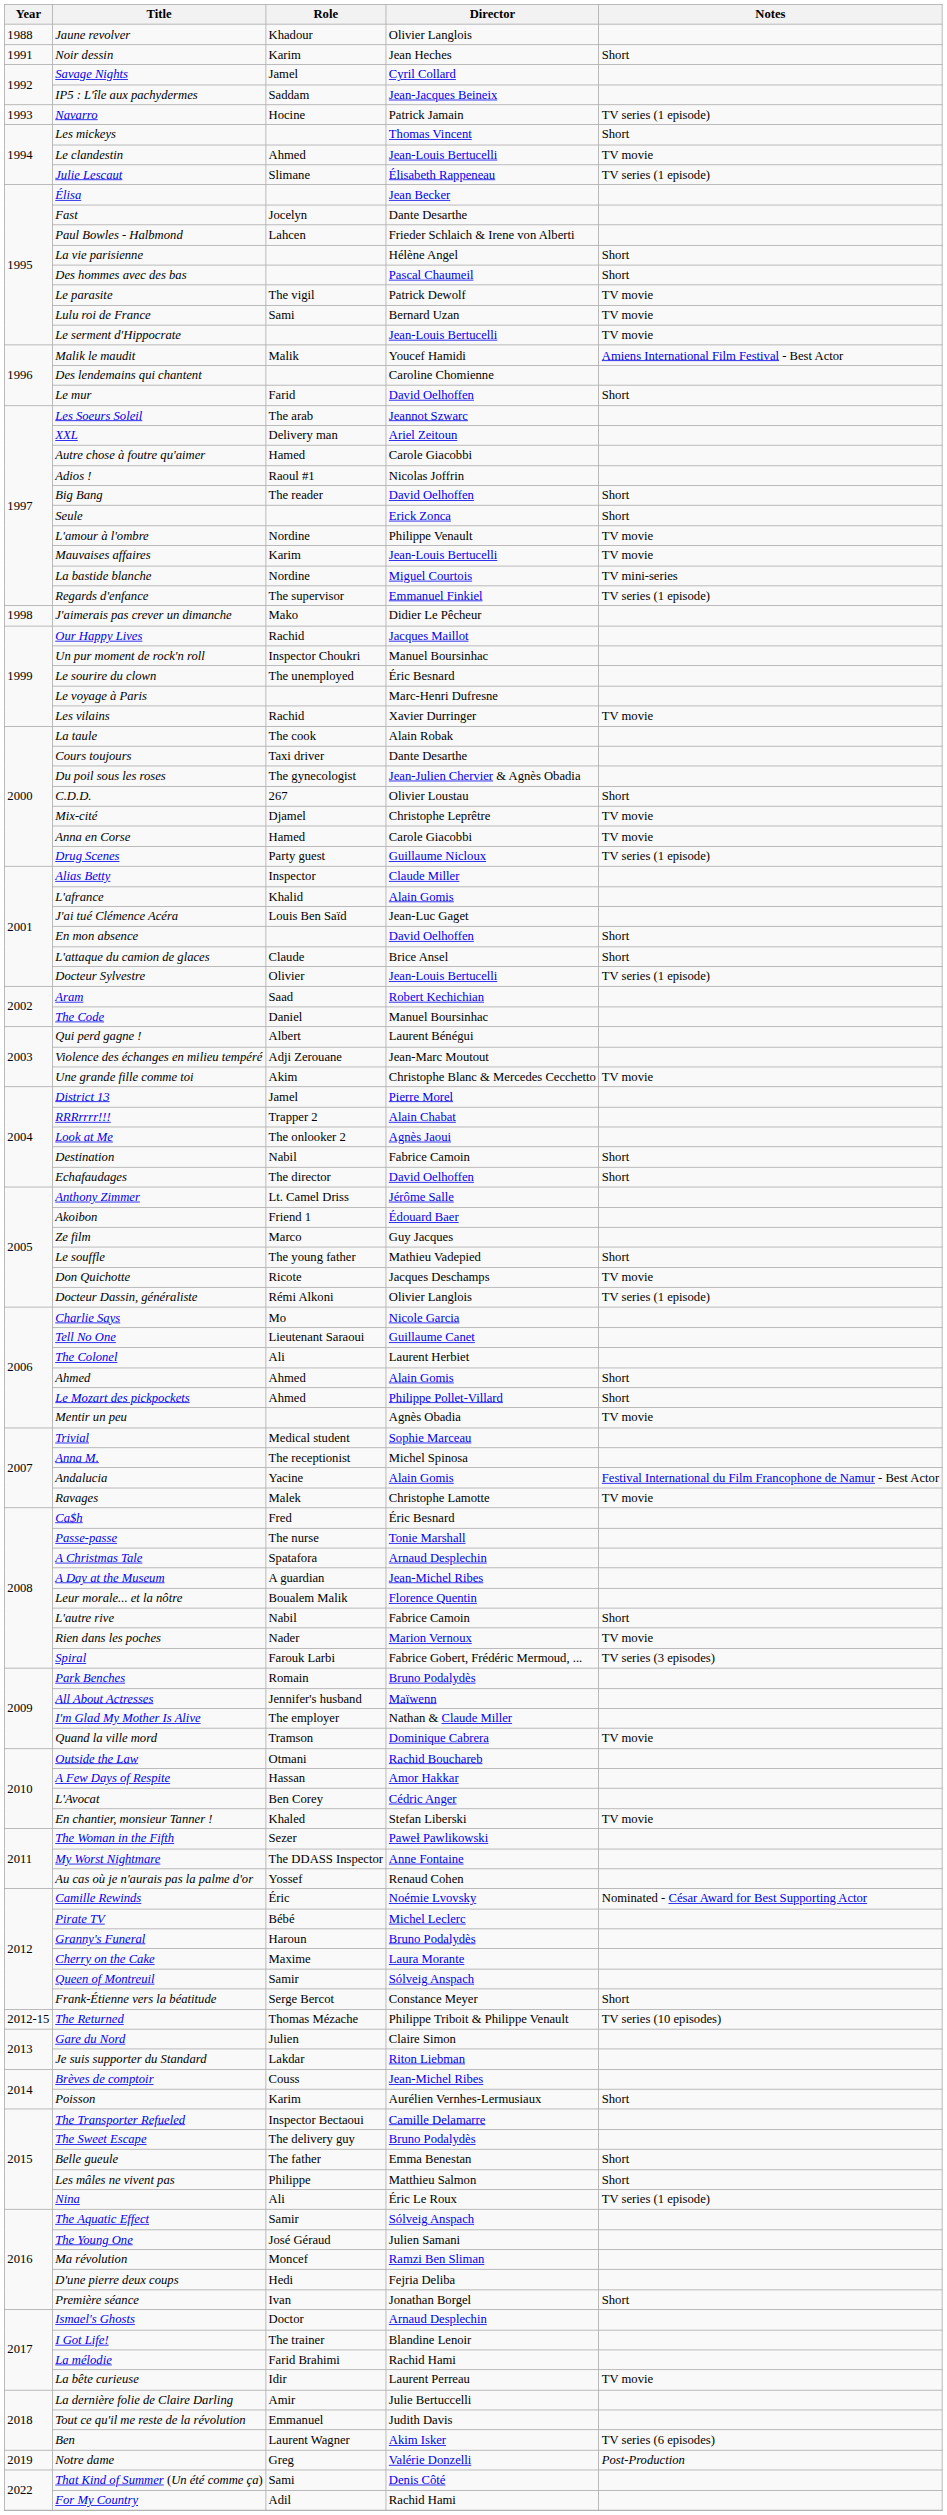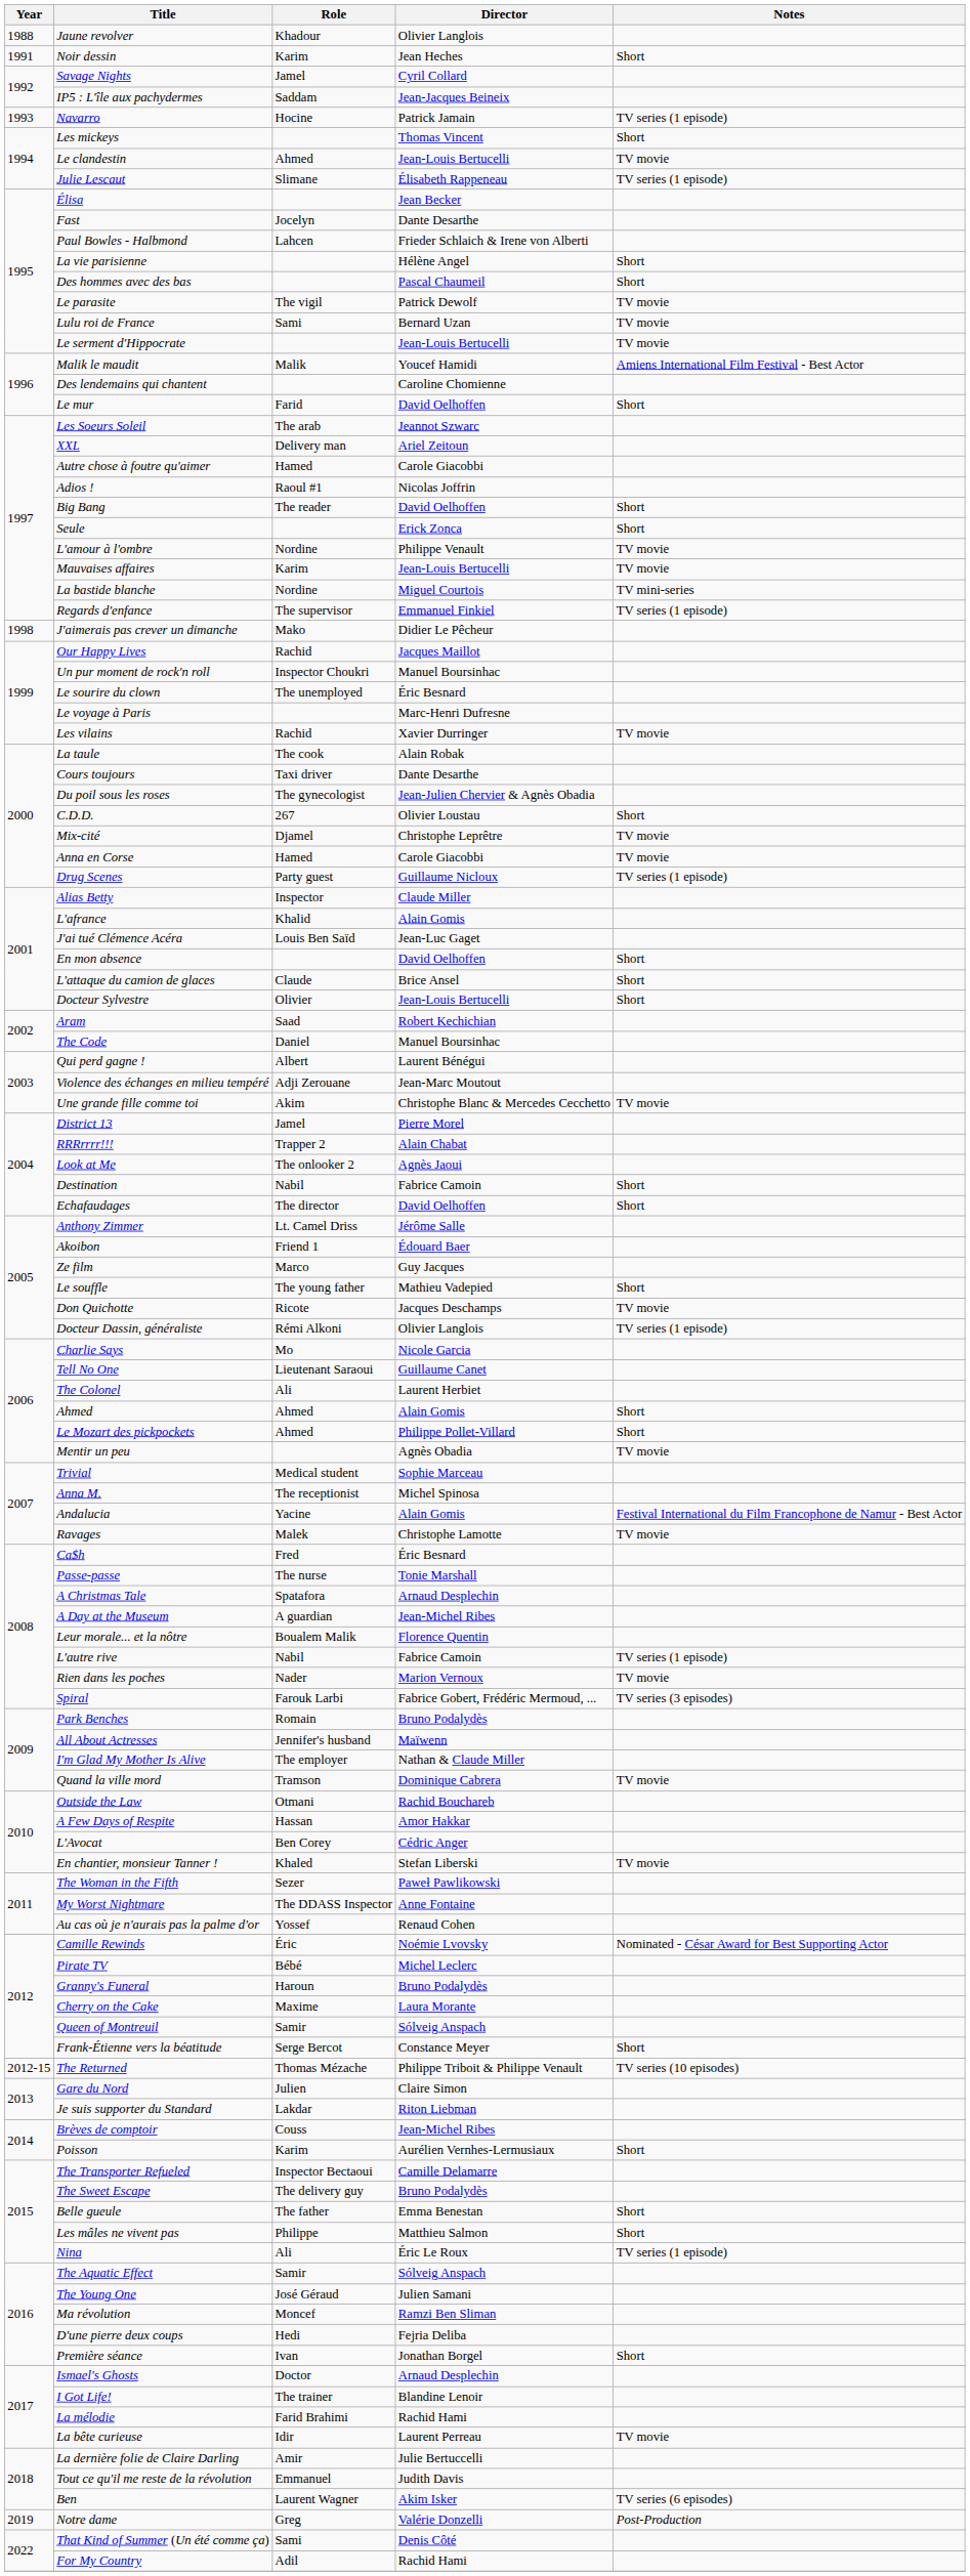Docteur Sylvestre | Notes: TV series (1 episode) -> Short
L'autre rive | Notes: Short -> TV series (1 episode)
